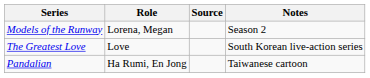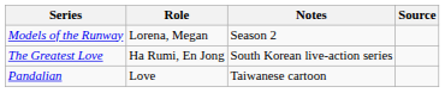columns swapped: Notes <-> Source
The Greatest Love | Role: Love -> Ha Rumi, En Jong
Pandalian | Role: Ha Rumi, En Jong -> Love
